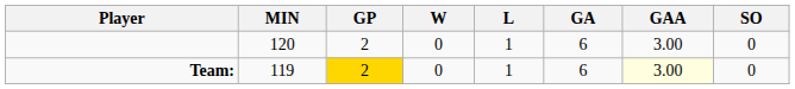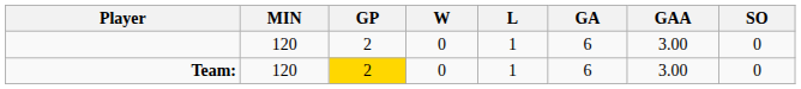Team: | MIN: 119 -> 120
Team: | GAA: lightyellow background -> no background
